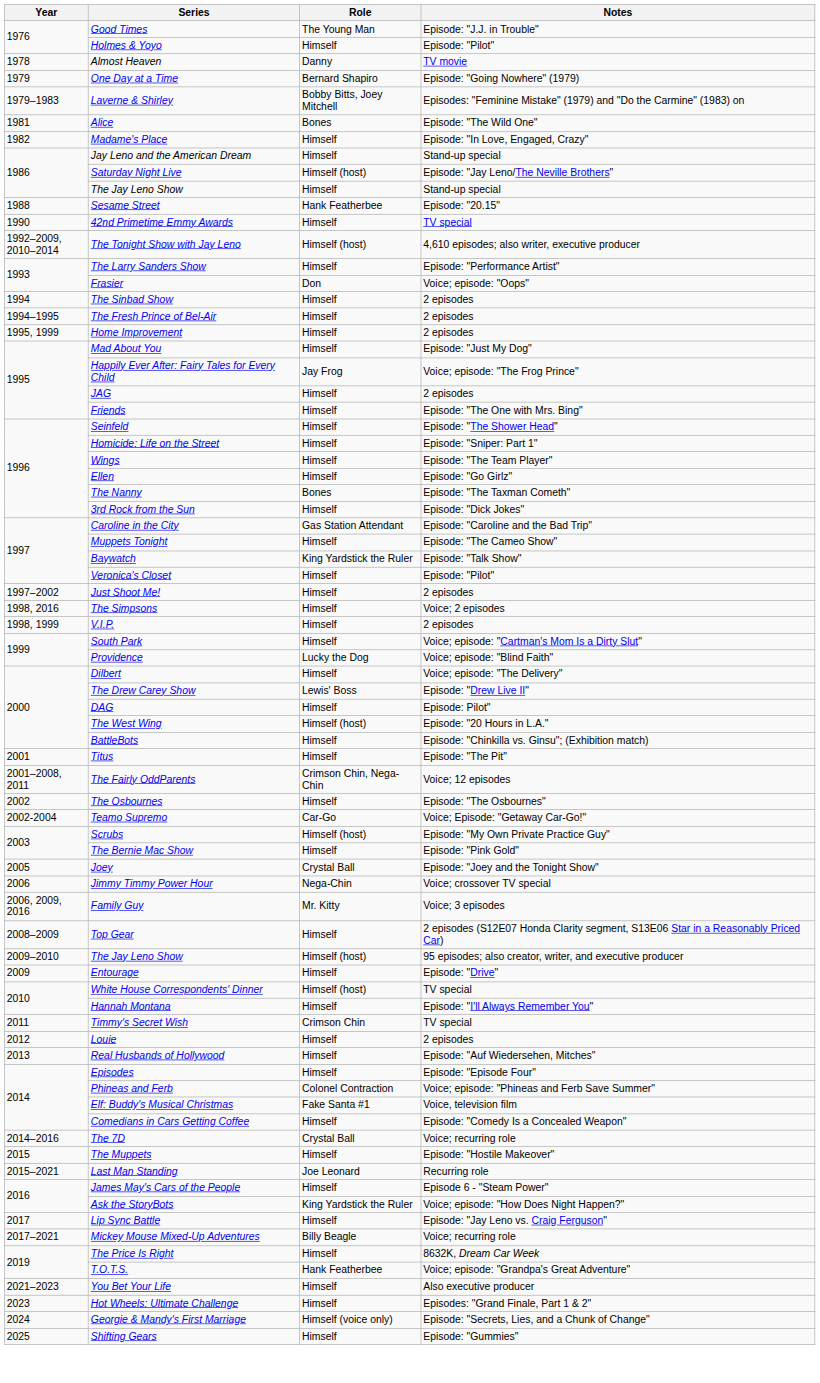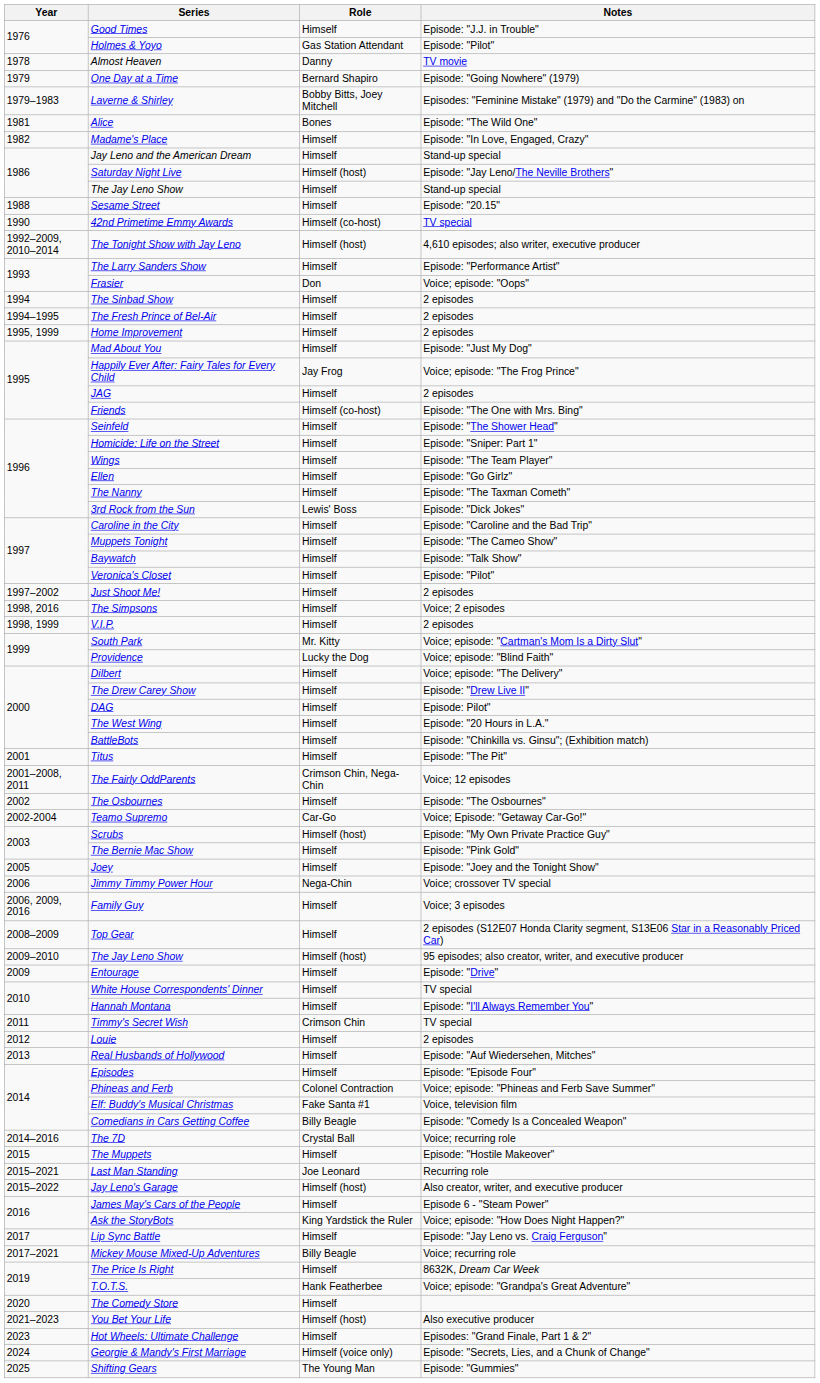Good Times | Role: The Young Man -> Himself
Holmes & Yoyo | Role: Himself -> Gas Station Attendant
Sesame Street | Role: Hank Featherbee -> Himself
42nd Primetime Emmy Awards | Role: Himself -> Himself (co-host)
Friends | Role: Himself -> Himself (co-host)
The Nanny | Role: Bones -> Himself
3rd Rock from the Sun | Role: Himself -> Lewis' Boss
Caroline in the City | Role: Gas Station Attendant -> Himself
Baywatch | Role: King Yardstick the Ruler -> Himself
South Park | Role: Himself -> Mr. Kitty
The Drew Carey Show | Role: Lewis' Boss -> Himself
The West Wing | Role: Himself (host) -> Himself
Joey | Role: Crystal Ball -> Himself
Family Guy | Role: Mr. Kitty -> Himself
White House Correspondents' Dinner | Role: Himself (host) -> Himself
Comedians in Cars Getting Coffee | Role: Himself -> Billy Beagle
+ row: 2015–2022 | Jay Leno's Garage | Himself (host) | Also creator, writer, and executive producer
+ row: 2020 | The Comedy Store | Himself
You Bet Your Life | Role: Himself -> Himself (host)
Shifting Gears | Role: Himself -> The Young Man
